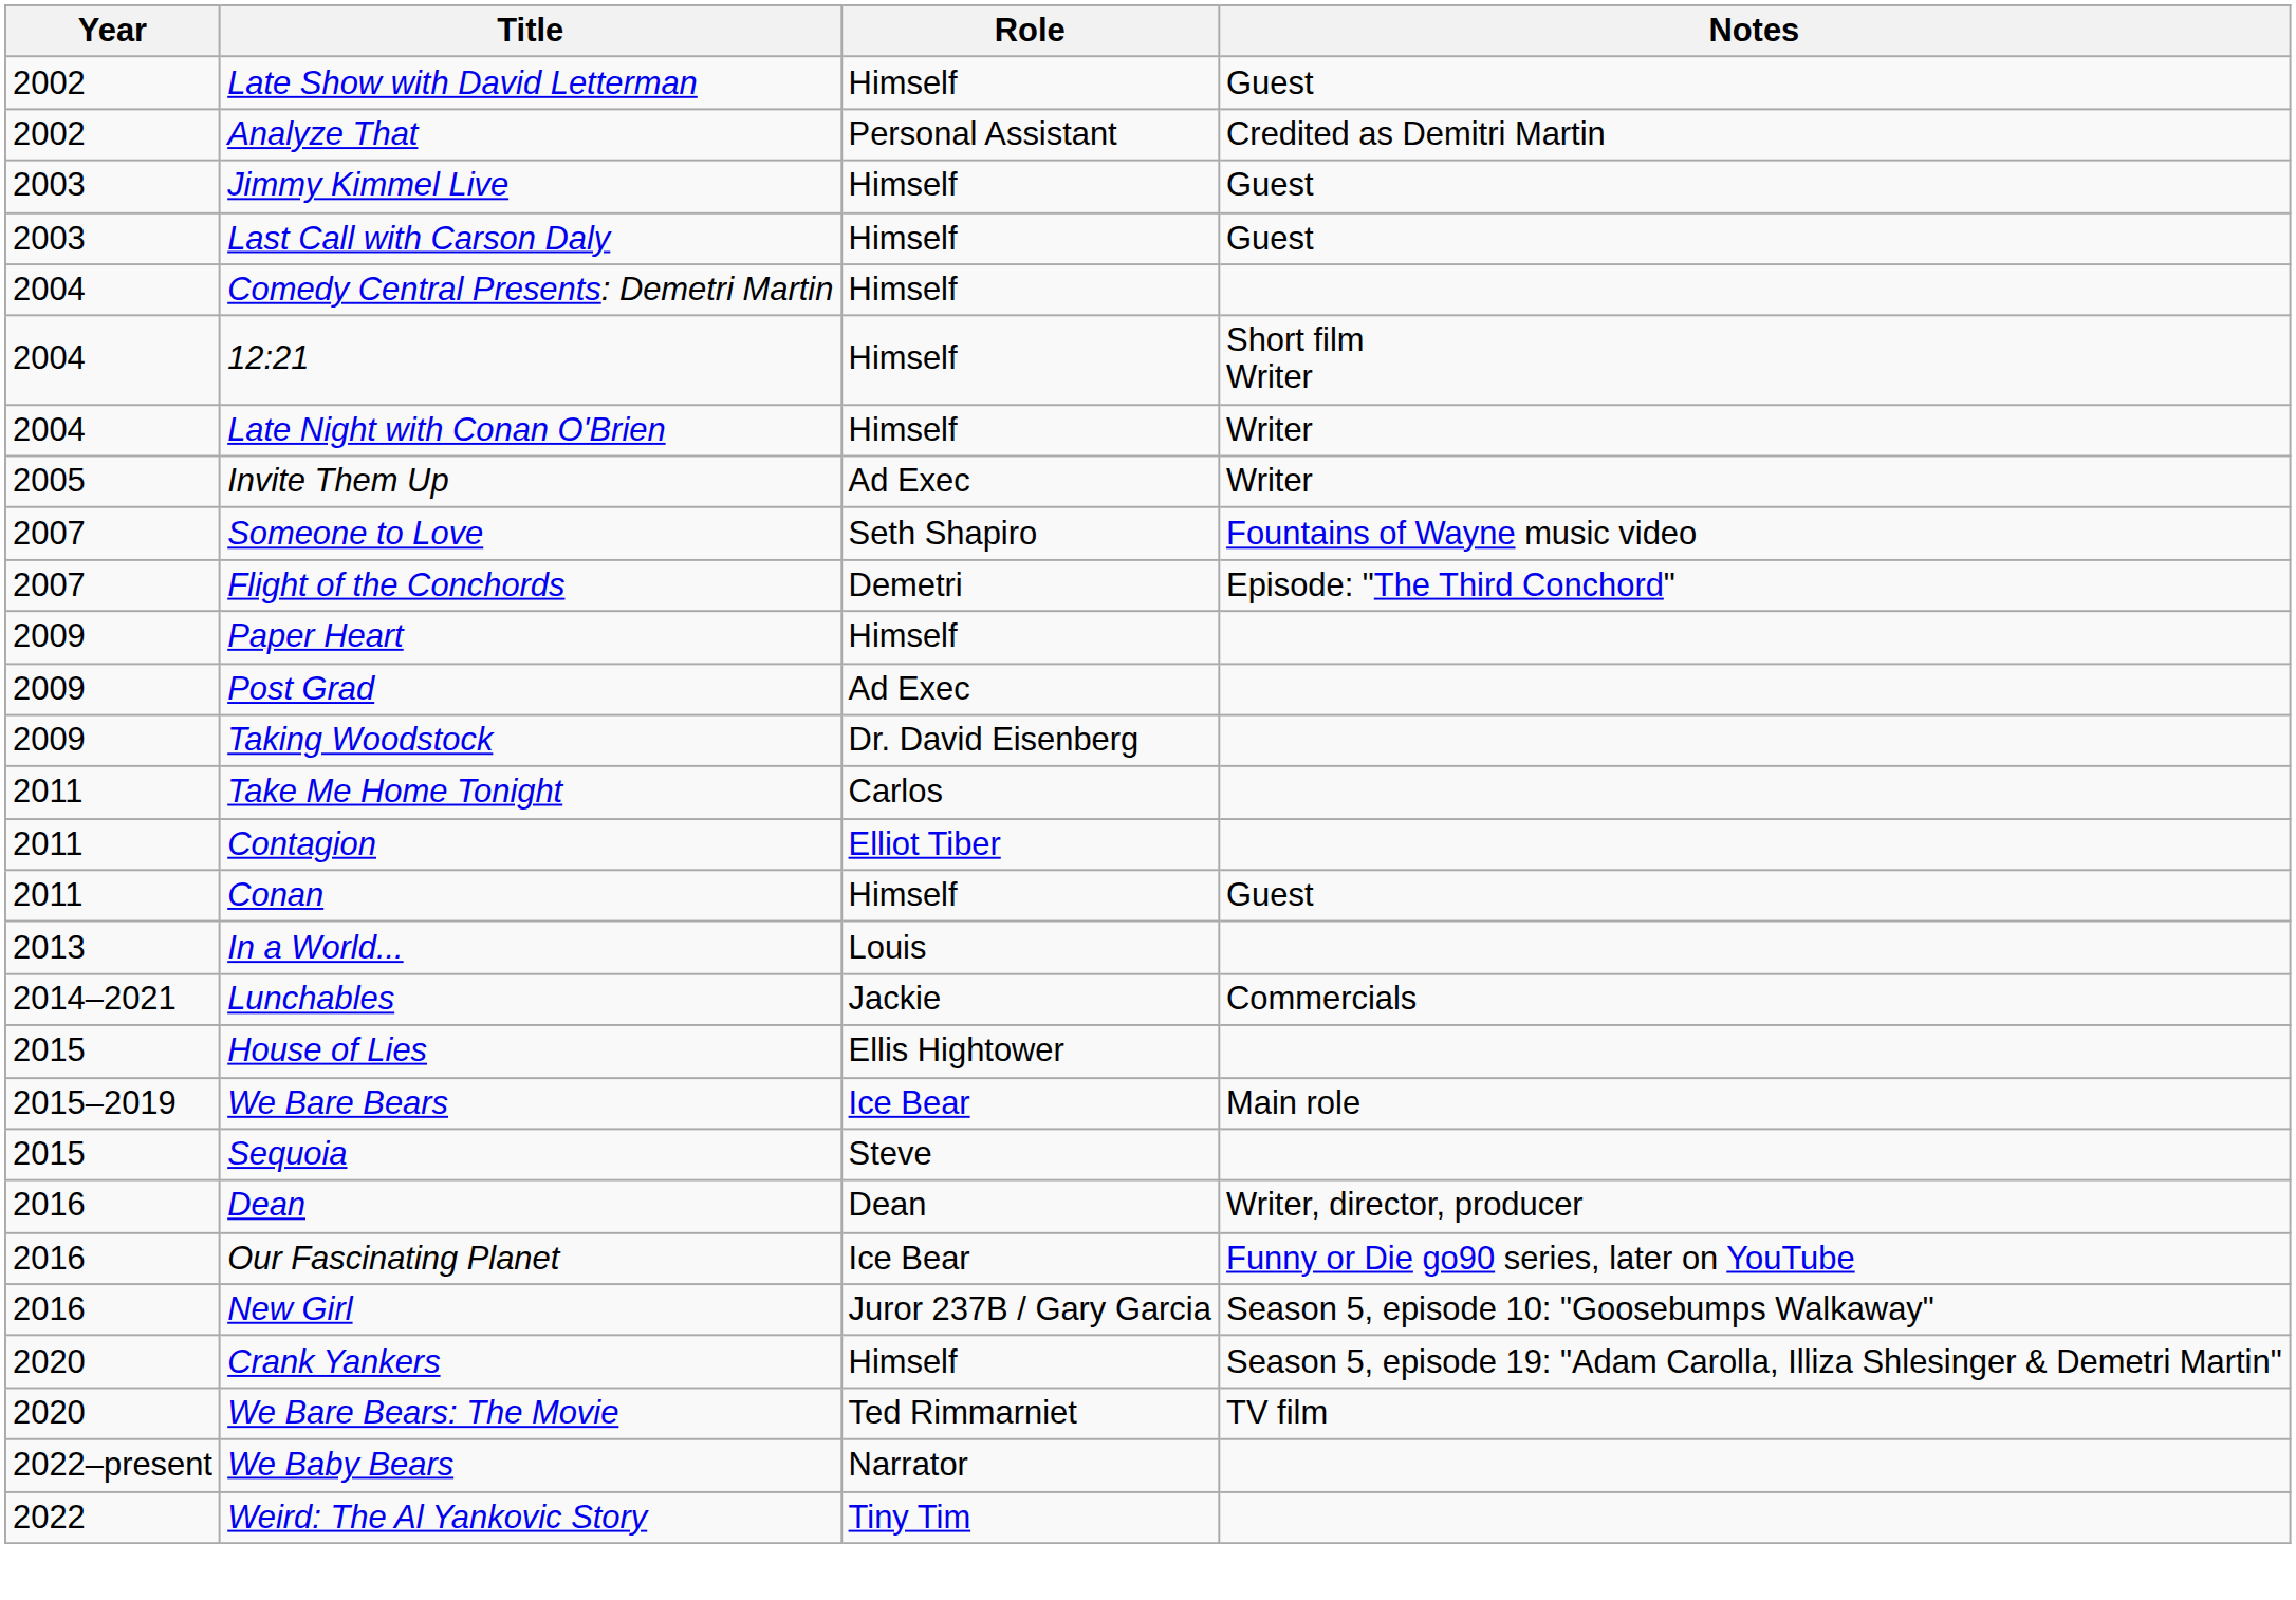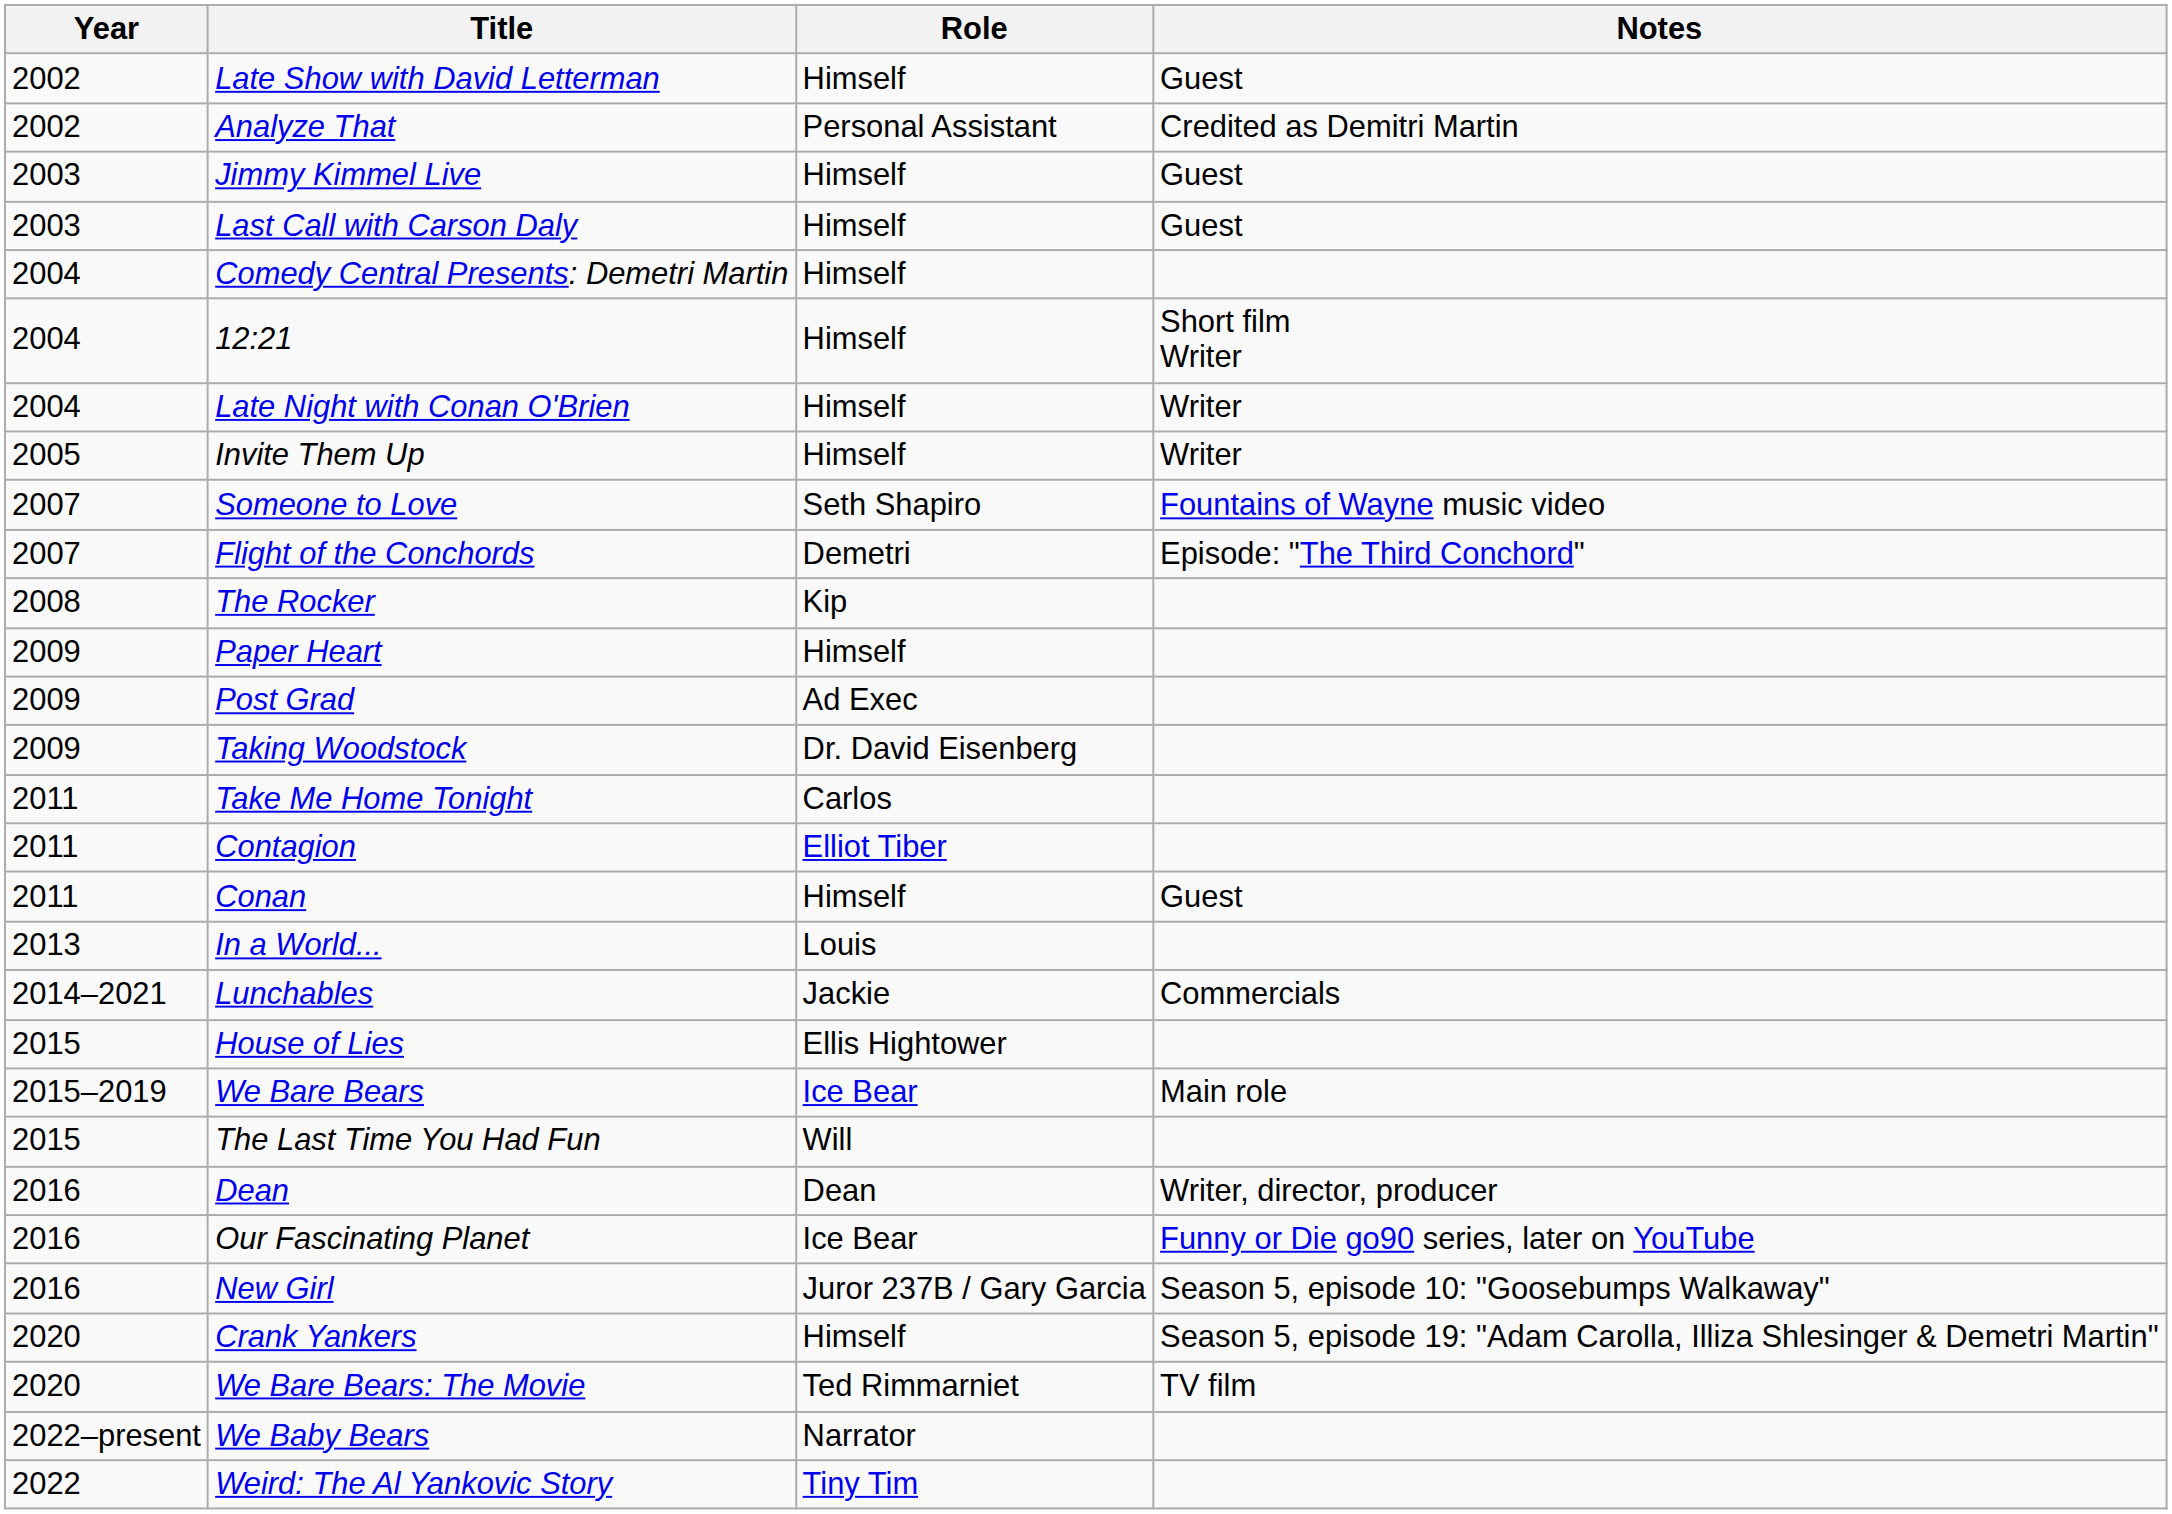Invite Them Up | Role: Ad Exec -> Himself
+ row: 2008 | The Rocker | Kip
+ row: 2015 | The Last Time You Had Fun | Will
- row: 2015 | Sequoia | Steve
